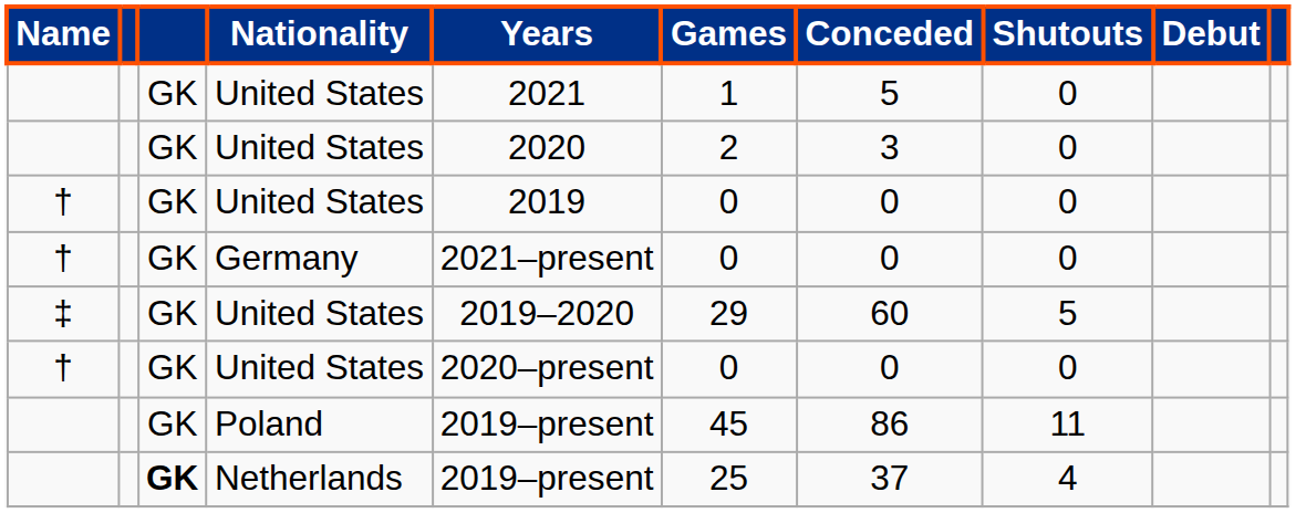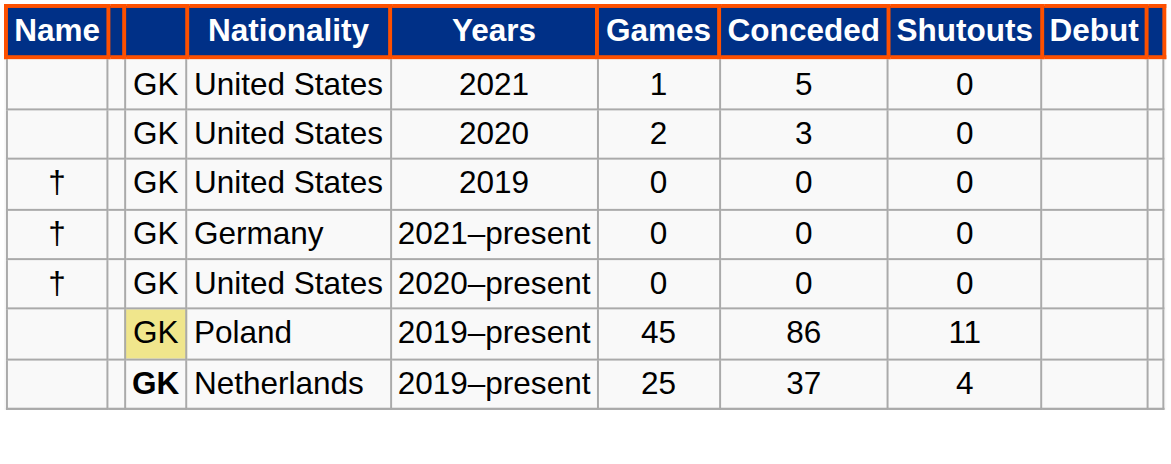- row: ‡ | GK | United States | 2019–2020 | 29 | 60 | 5
Poland | column 3: no background -> khaki background
